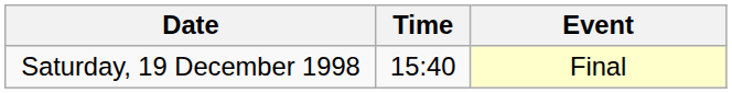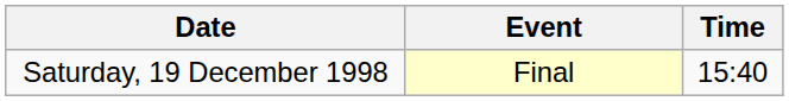columns swapped: Time <-> Event
